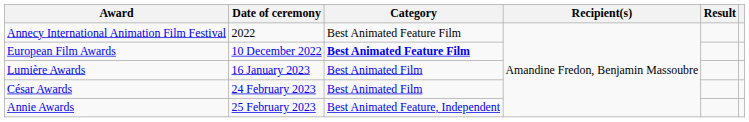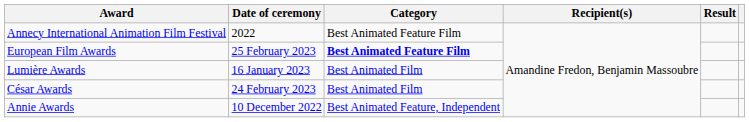European Film Awards | Date of ceremony: 10 December 2022 -> 25 February 2023
Annie Awards | Date of ceremony: 25 February 2023 -> 10 December 2022
